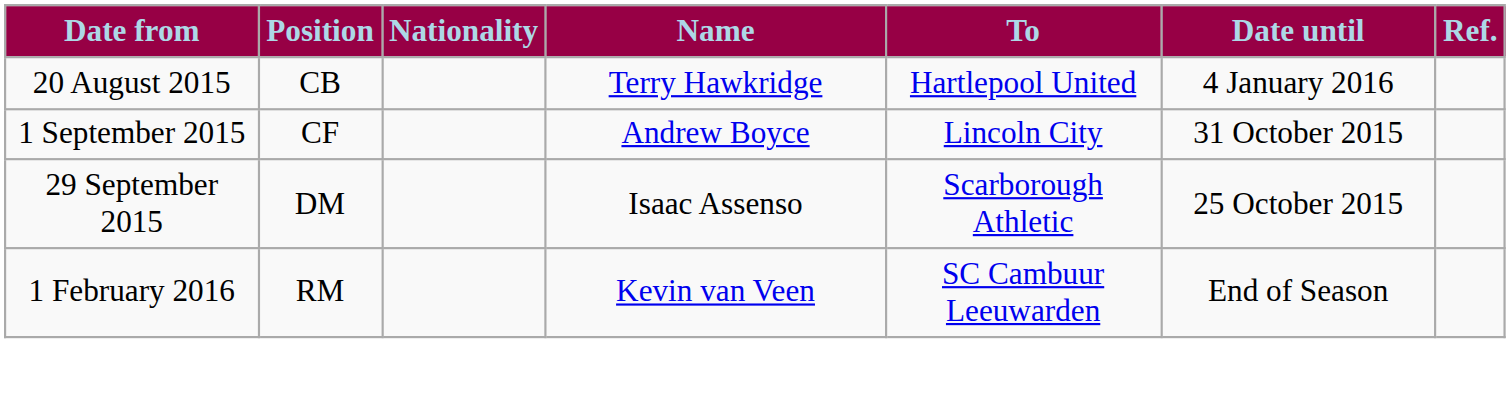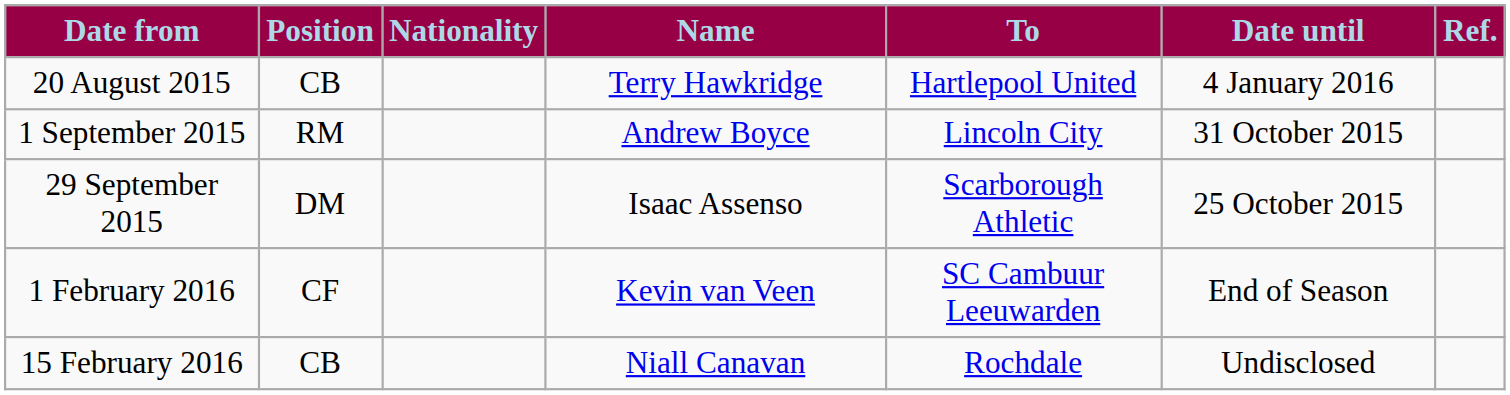1 September 2015 | Position: CF -> RM
1 February 2016 | Position: RM -> CF
+ row: 15 February 2016 | CB | Niall Canavan | Rochdale | Undisclosed
